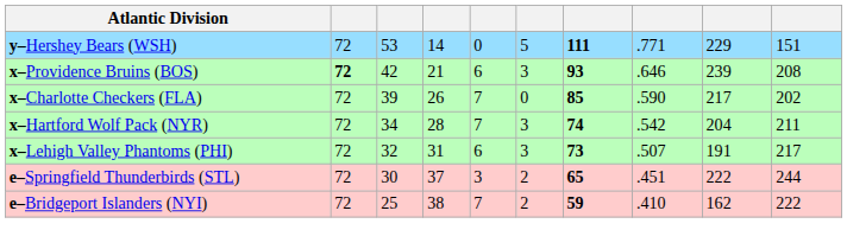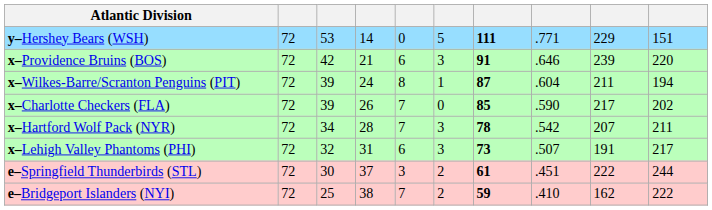x–Providence Bruins (BOS) | column 2: bold -> normal
x–Providence Bruins (BOS) | column 7: 93 -> 91
x–Providence Bruins (BOS) | column 10: 208 -> 220
+ row: x–Wilkes-Barre/Scranton Penguins (PIT) | 72 | 39 | 24 | 8 | 1 | 87 | .604 | 211 | 194
x–Hartford Wolf Pack (NYR) | column 7: 74 -> 78
x–Hartford Wolf Pack (NYR) | column 9: 204 -> 207
e–Springfield Thunderbirds (STL) | column 7: 65 -> 61
